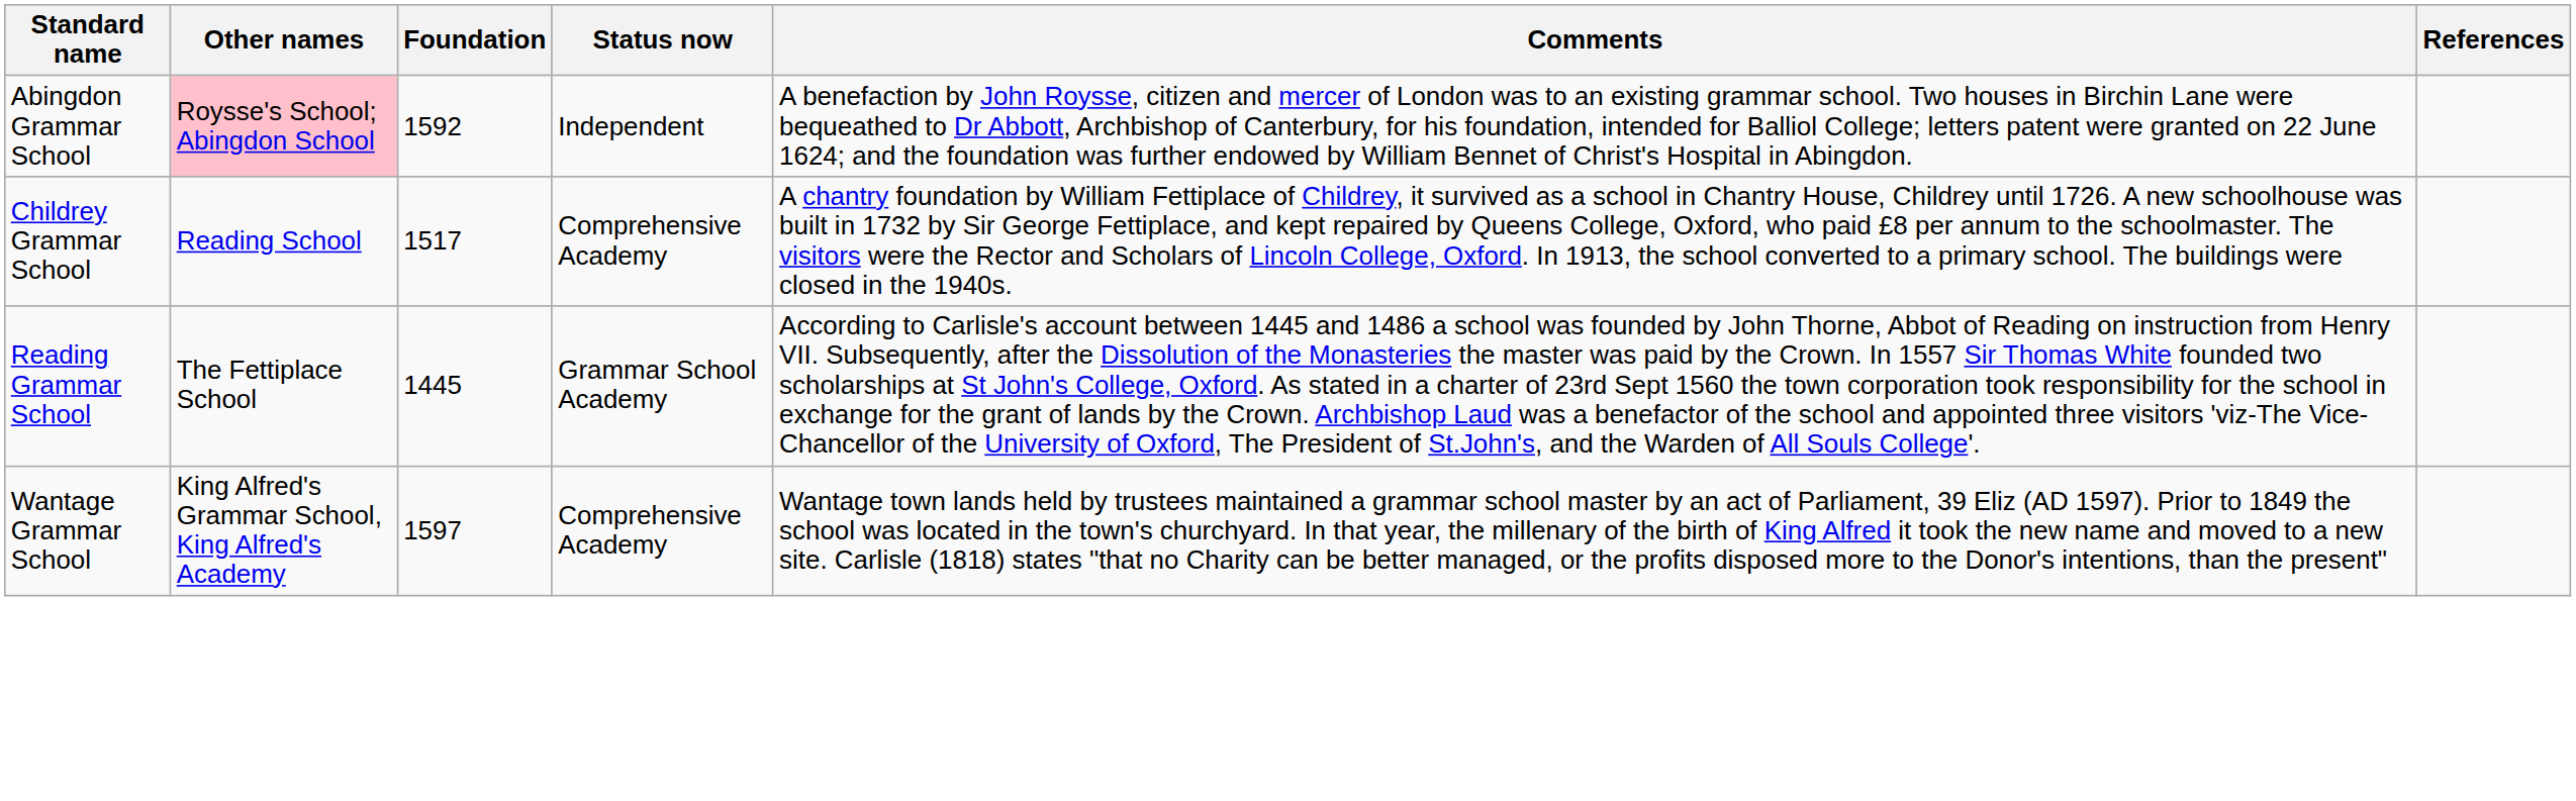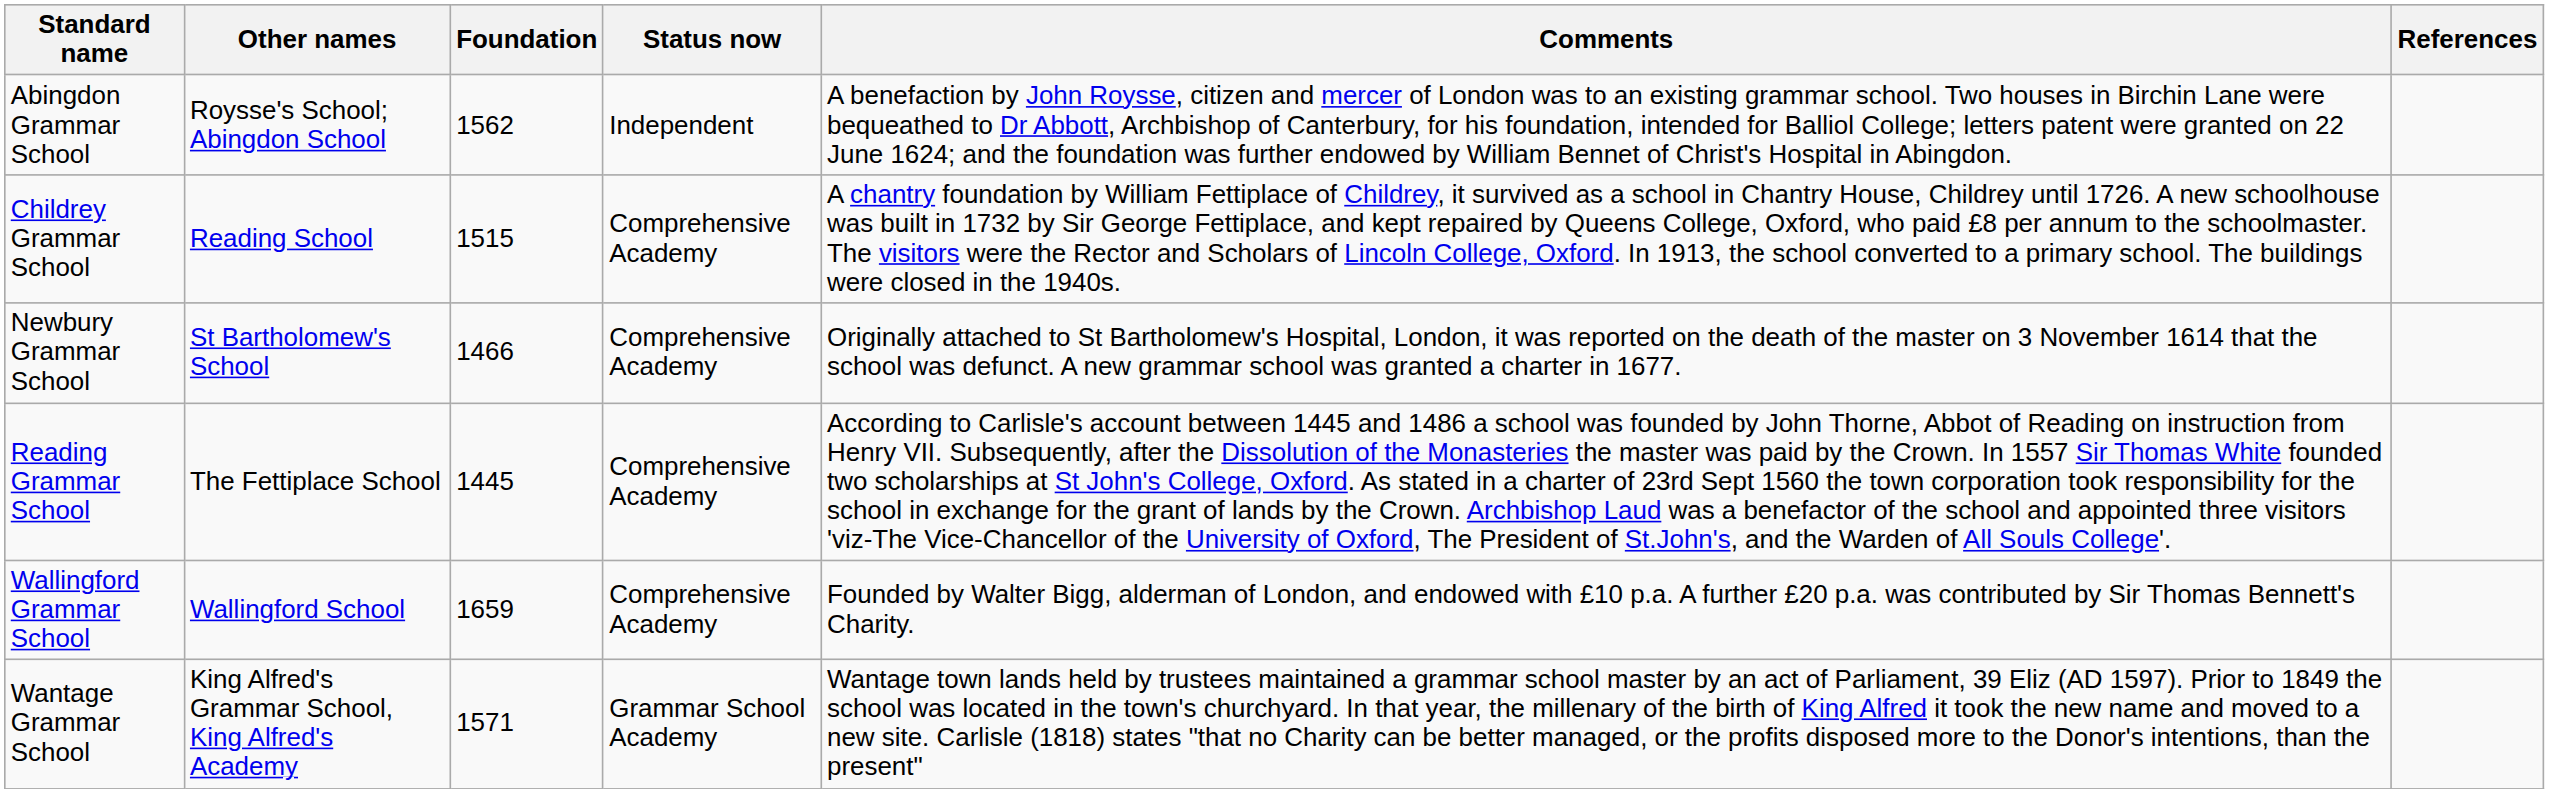Abingdon Grammar School | Other names: pink background -> no background
Abingdon Grammar School | Foundation: 1592 -> 1562
Childrey Grammar School | Foundation: 1517 -> 1515
+ row: Newbury Grammar School | St Bartholomew's School | 1466 | Comprehensive Academy | Originally attached to St Bartholomew's Hospital, London, it was reported on the death of the master on 3 November 1614 that the school was defunct. A new grammar school was granted a charter in 1677.
Reading Grammar School | Status now: Grammar School Academy -> Comprehensive Academy
+ row: Wallingford Grammar School | Wallingford School | 1659 | Comprehensive Academy | Founded by Walter Bigg, alderman of London, and endowed with £10 p.a. A further £20 p.a. was contributed by Sir Thomas Bennett's Charity.
Wantage Grammar School | Foundation: 1597 -> 1571
Wantage Grammar School | Status now: Comprehensive Academy -> Grammar School Academy
